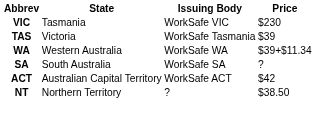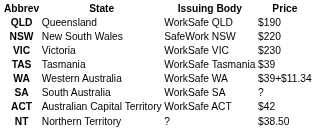+ row: QLD | Queensland | WorkSafe QLD | $190
+ row: NSW | New South Wales | SafeWork NSW | $220
VIC | State: Tasmania -> Victoria
TAS | State: Victoria -> Tasmania
